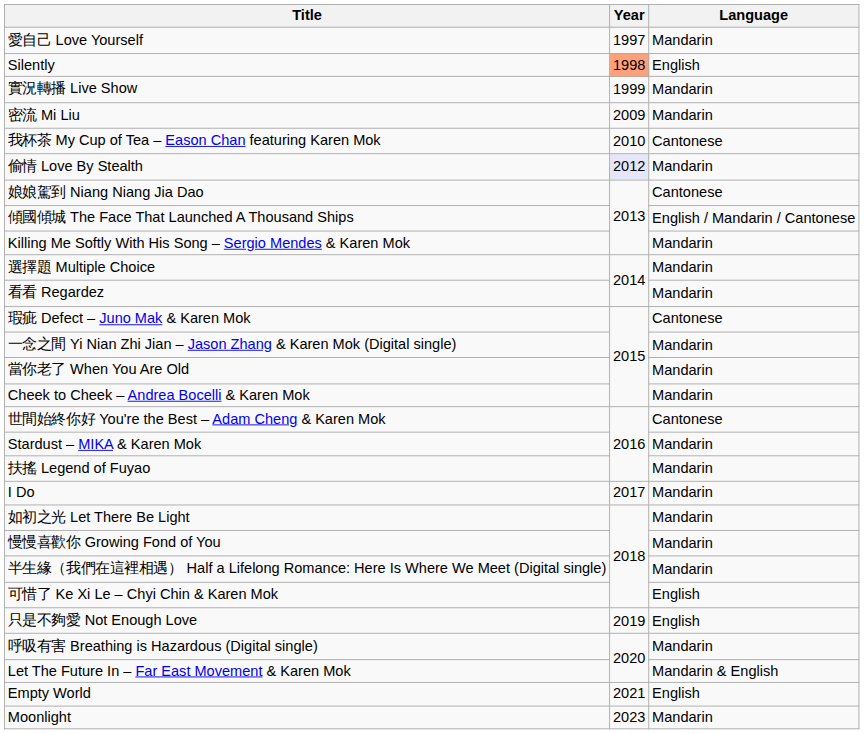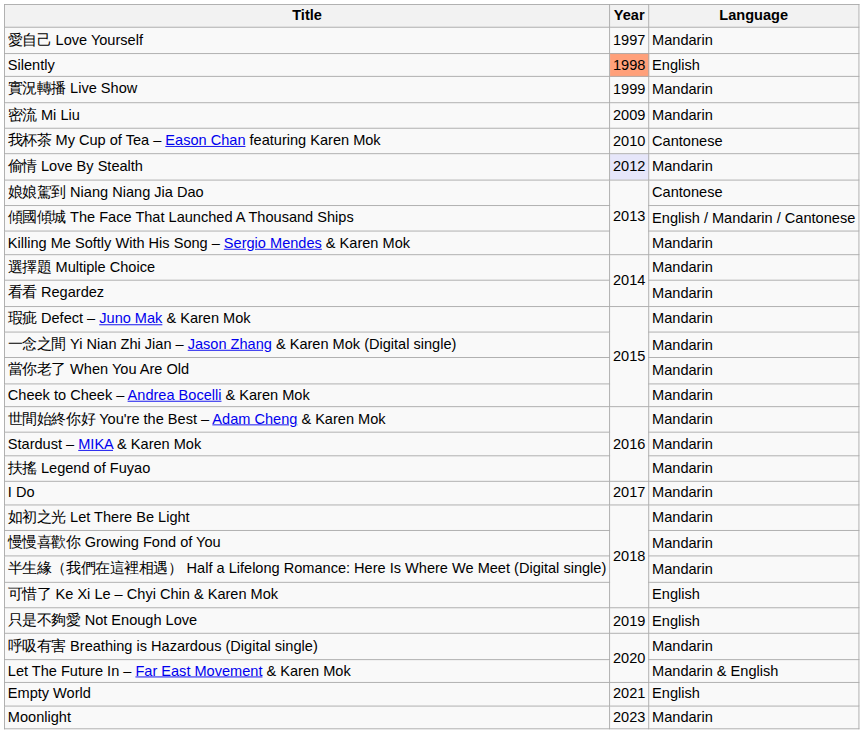瑕疵 Defect – Juno Mak & Karen Mok | Language: Cantonese -> Mandarin
世間始終你好 You're the Best – Adam Cheng & Karen Mok | Language: Cantonese -> Mandarin
